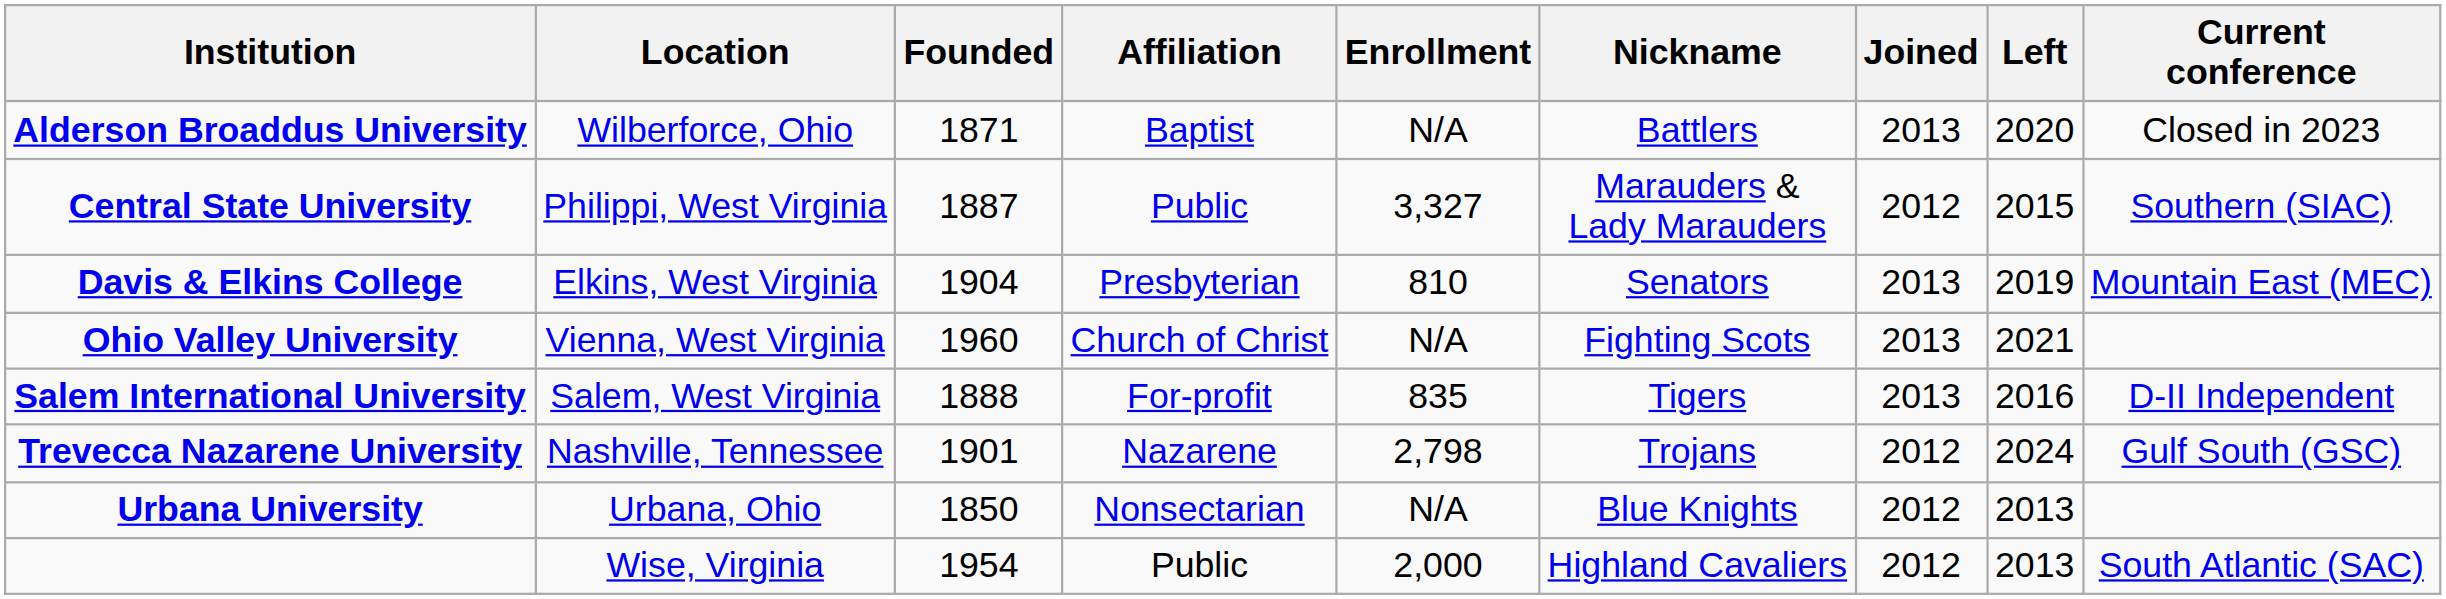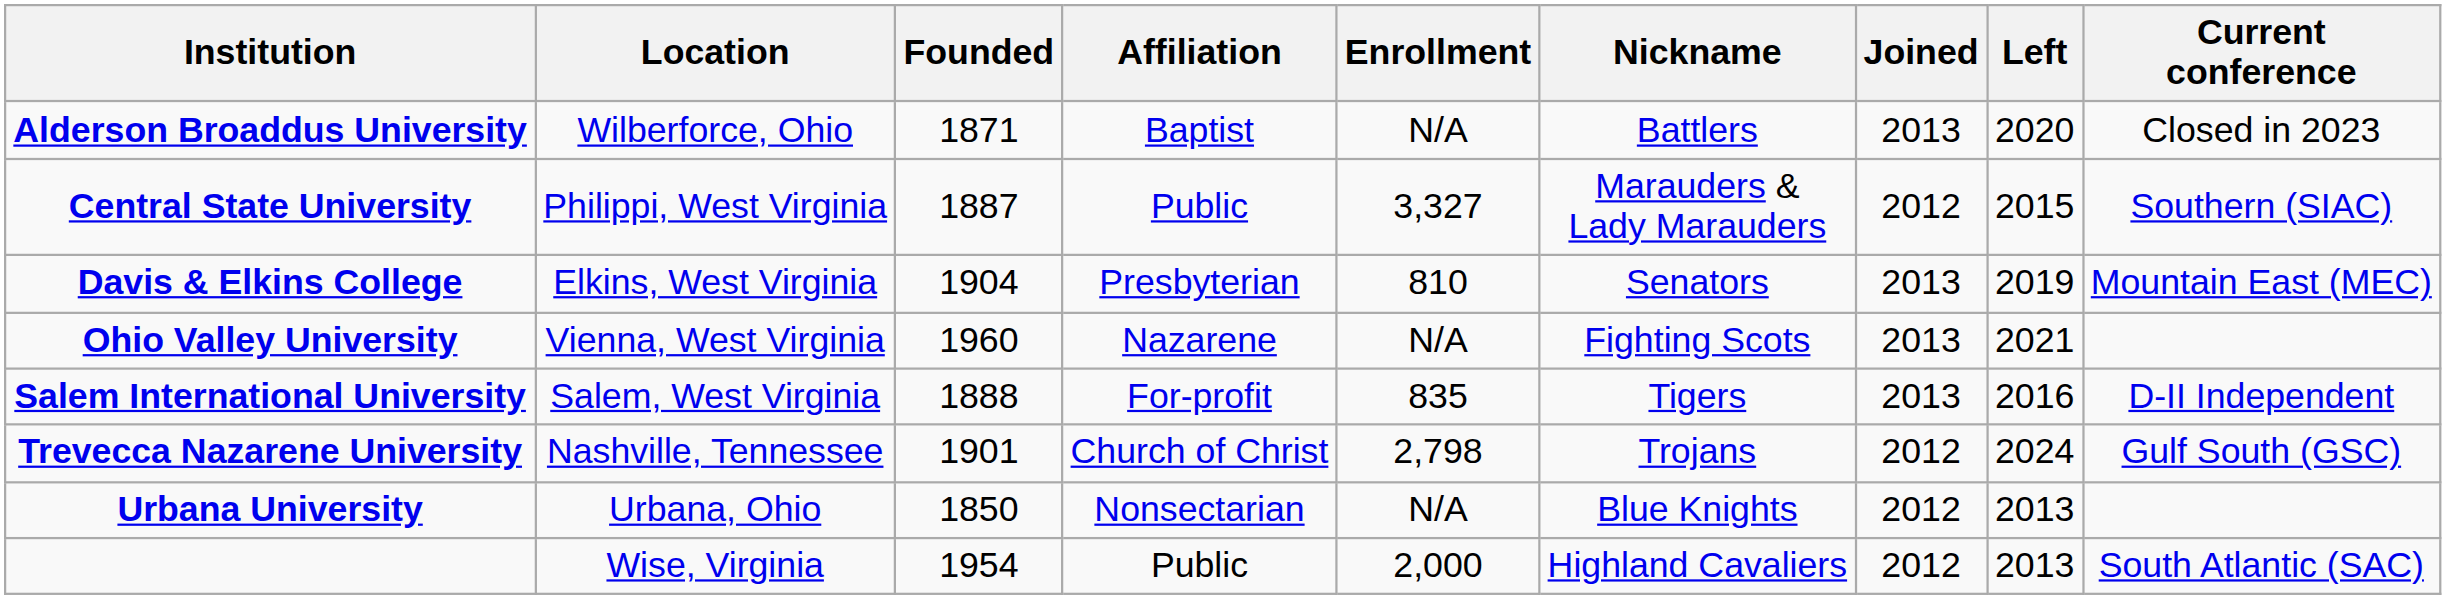Ohio Valley University | Affiliation: Church of Christ -> Nazarene
Trevecca Nazarene University | Affiliation: Nazarene -> Church of Christ
